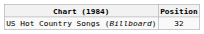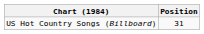US Hot Country Songs (Billboard) | Position: 32 -> 31
